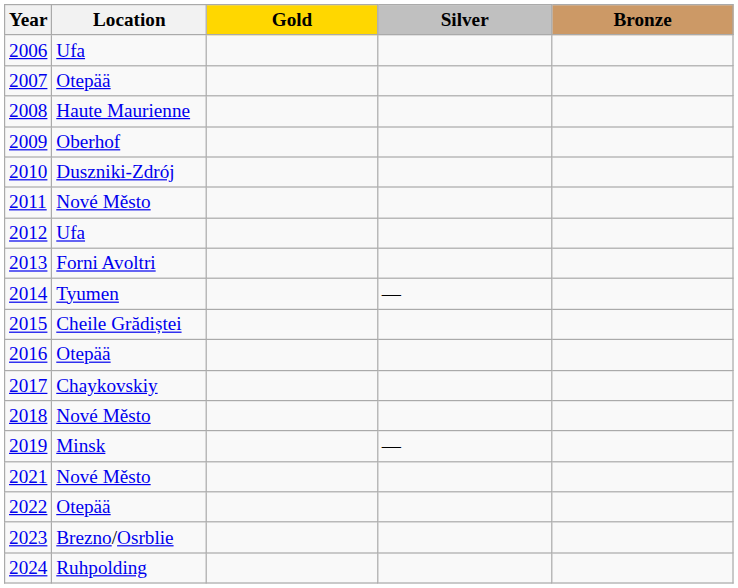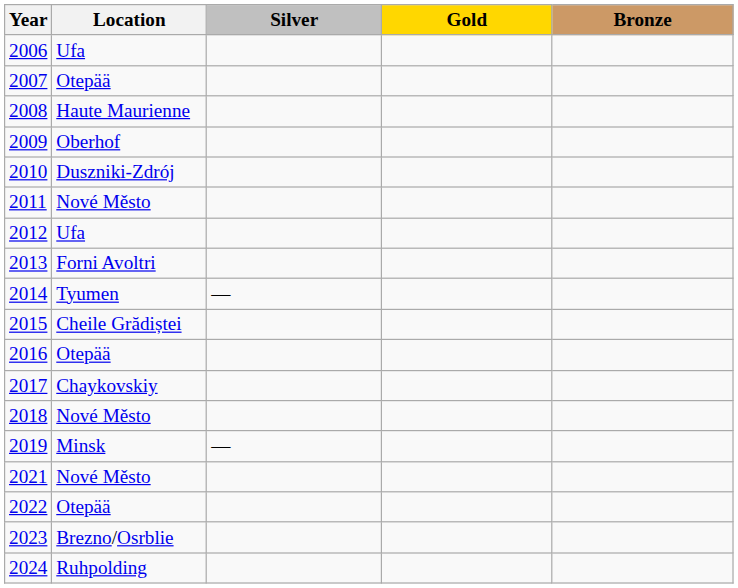columns swapped: Gold <-> Silver
